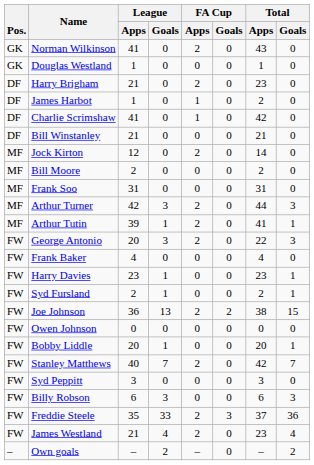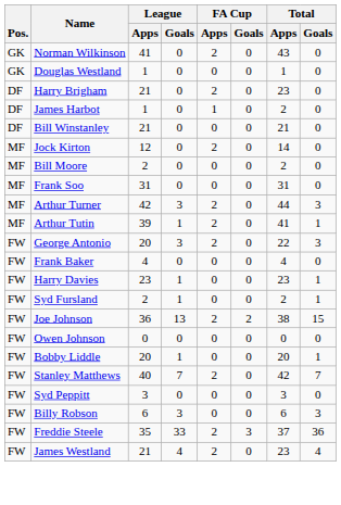- row: DF | Charlie Scrimshaw | 41 | 0 | 1 | 0 | 42 | 0
- row: – | Own goals | – | 2 | – | 0 | – | 2
